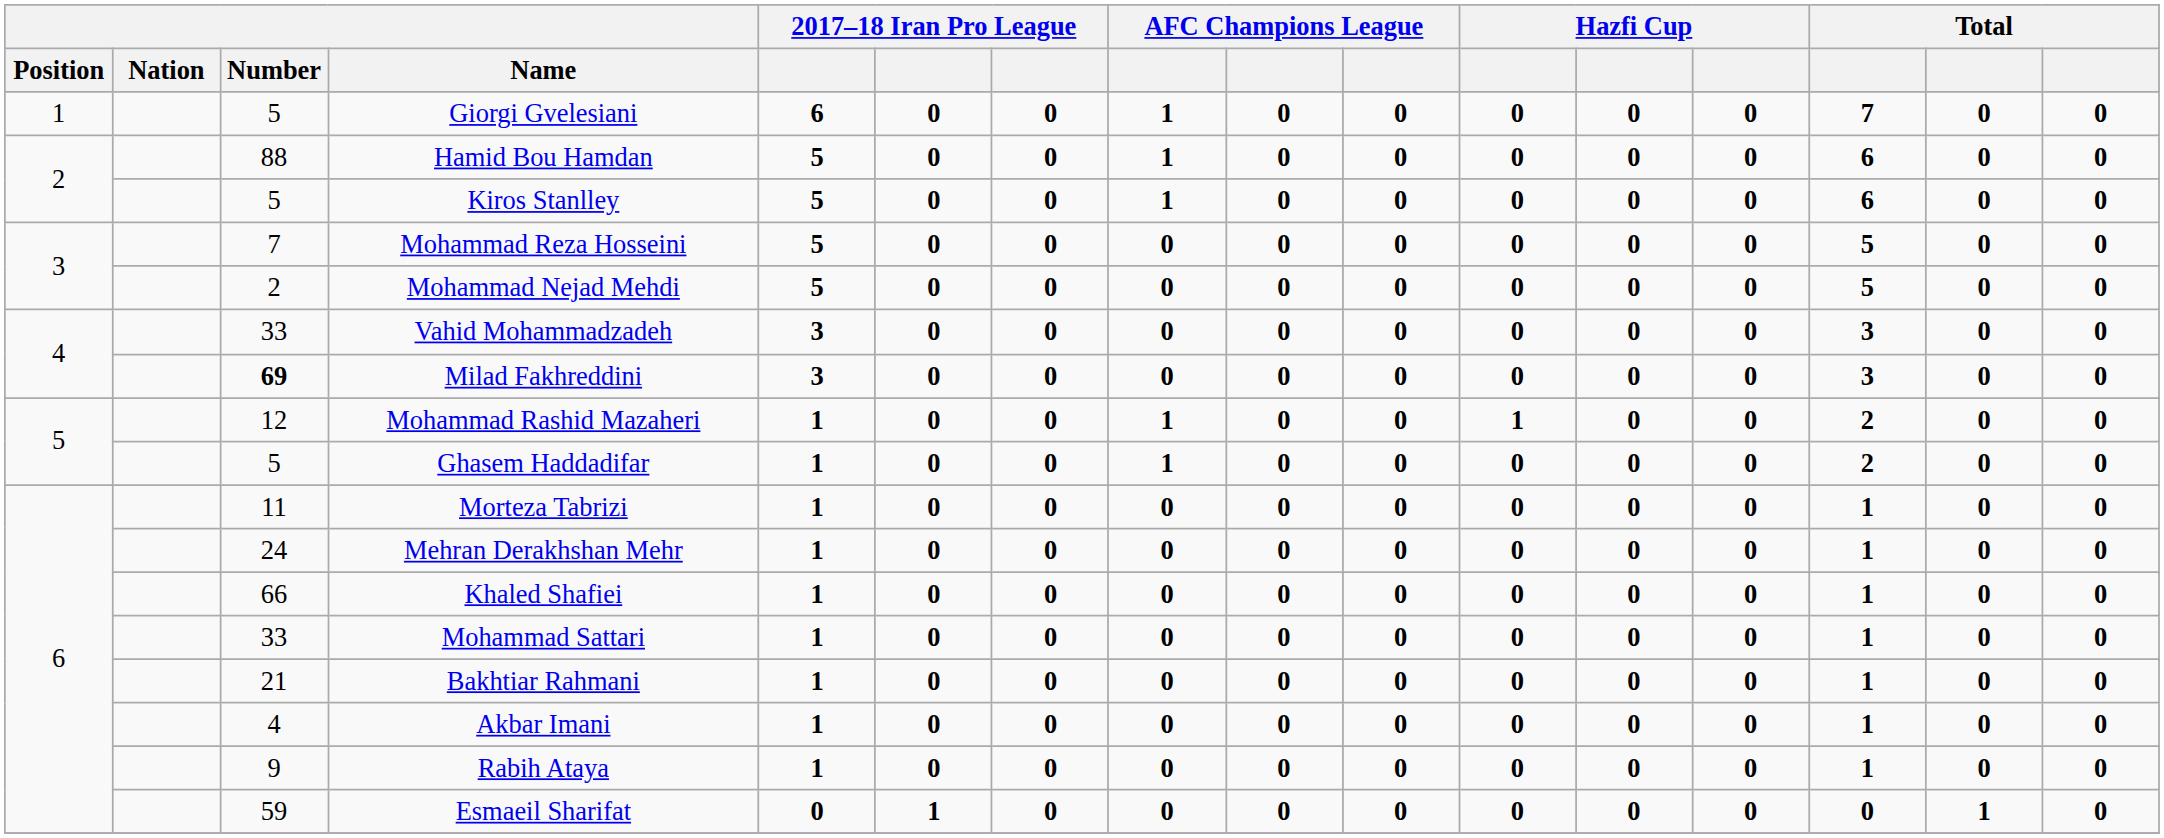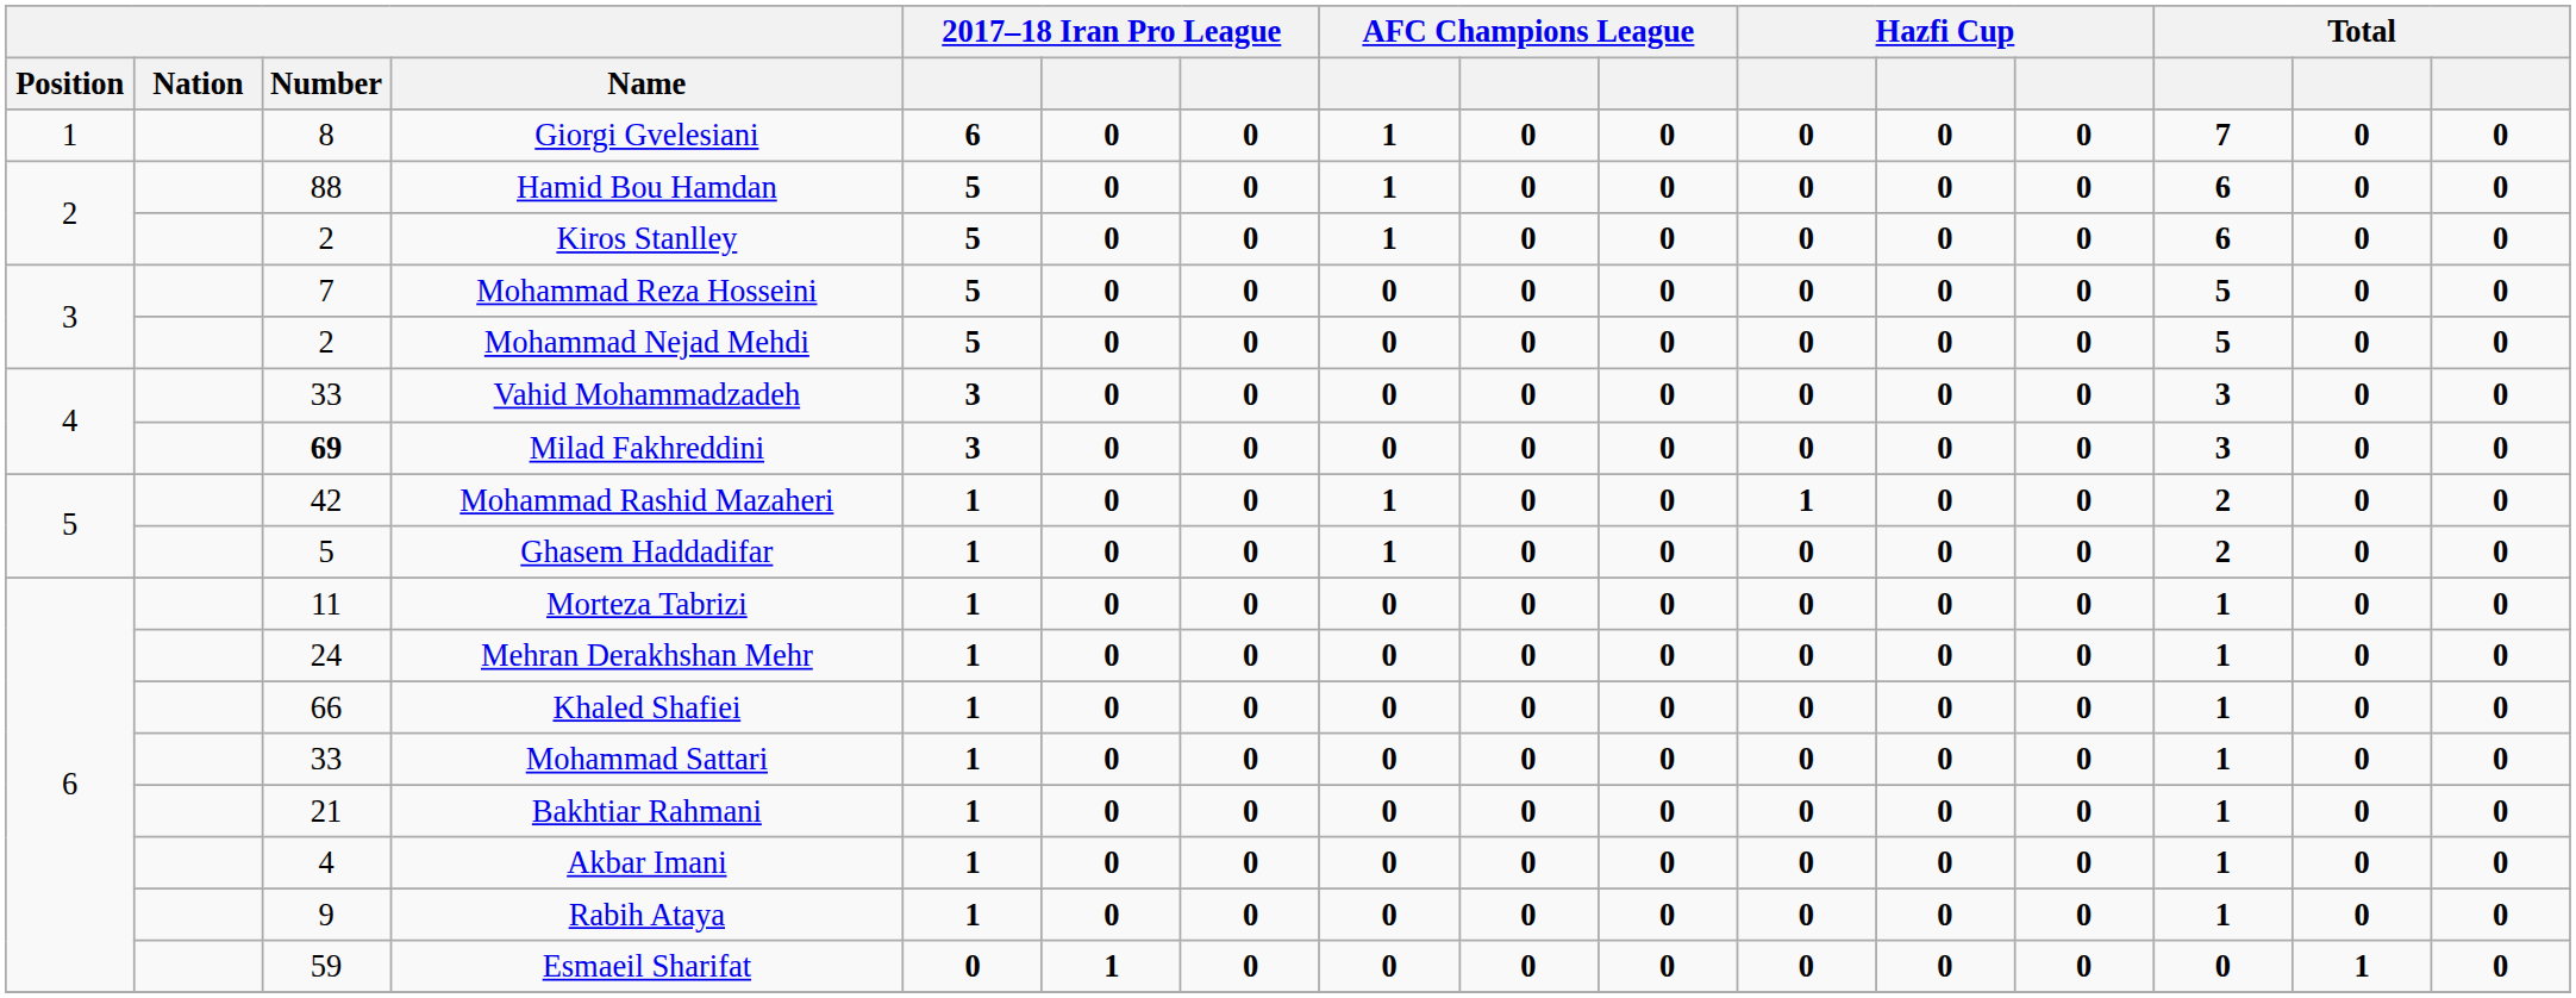Giorgi Gvelesiani | Number: 5 -> 8
Kiros Stanlley | Number: 5 -> 2
Mohammad Rashid Mazaheri | Number: 12 -> 42
